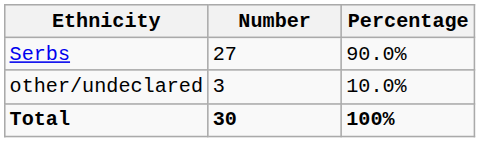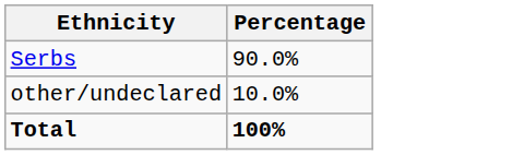- column: Number | 27 | 3 | 30
